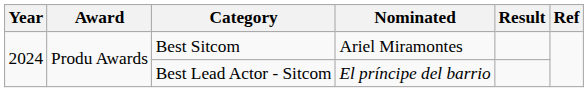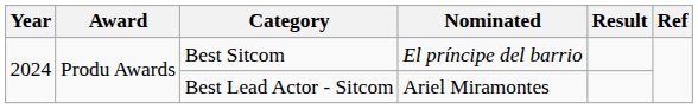Best Sitcom | Nominated: Ariel Miramontes -> El príncipe del barrio
Best Lead Actor - Sitcom | Nominated: El príncipe del barrio -> Ariel Miramontes
